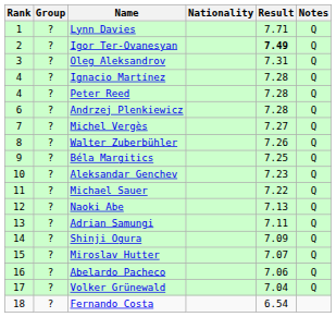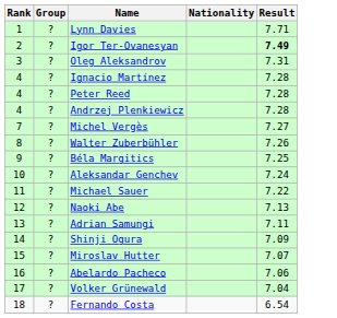- column: Notes | Q | Q | Q | Q | Q | Q | Q | Q | Q | Q | Q | Q | Q | Q | Q | Q | Q
Andrzej Plenkiewicz | Rank: 6 -> 4
Aleksandar Genchev | Result: 7.23 -> 7.24
